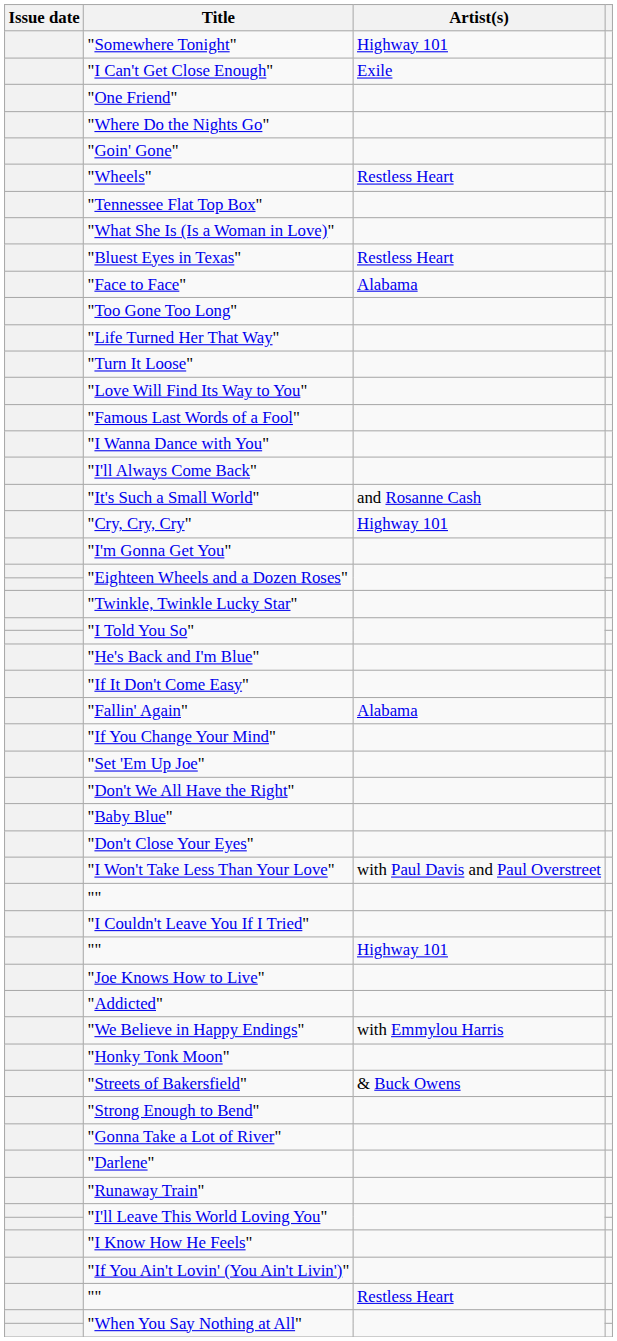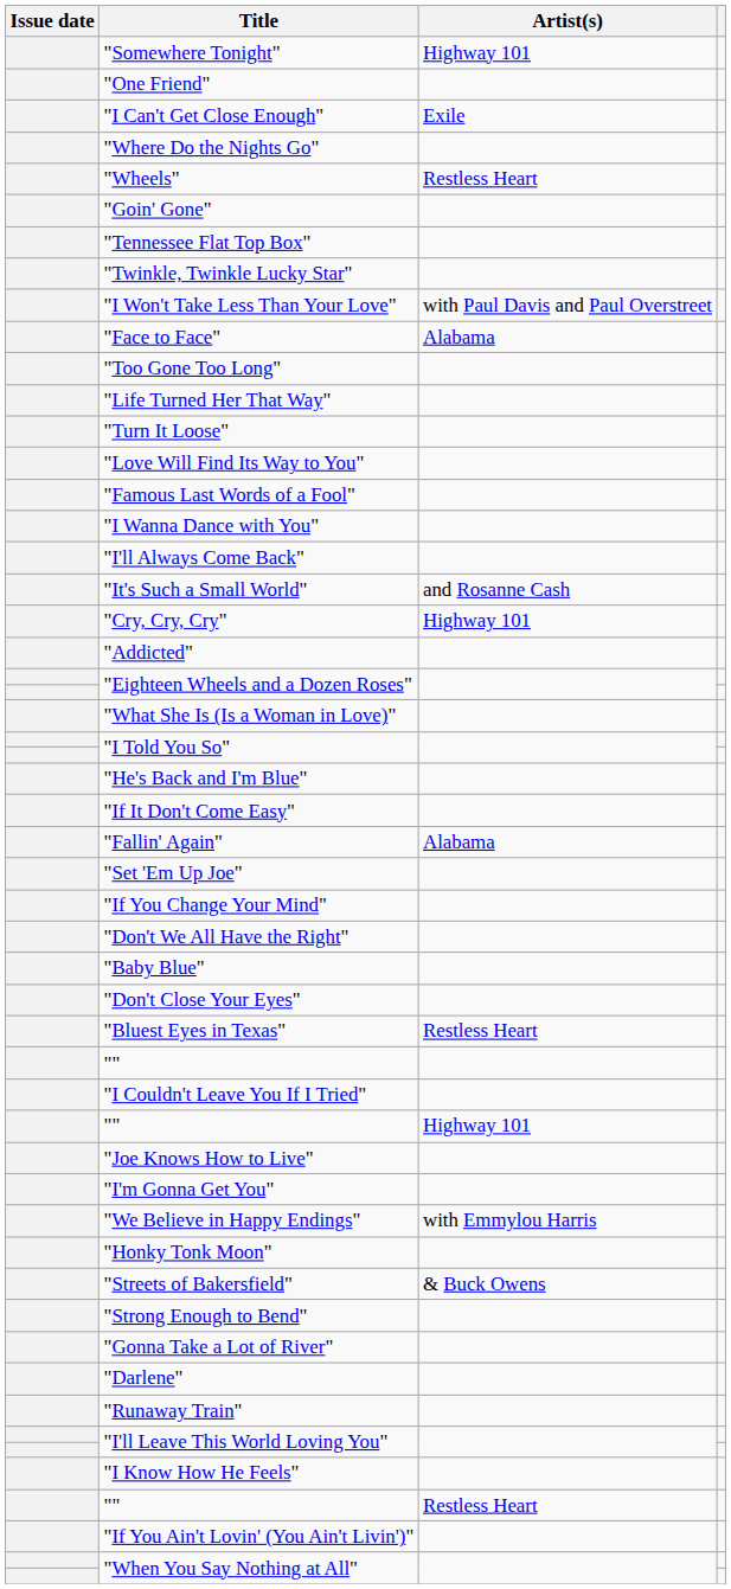rows swapped: "I Can't Get Close Enough" <-> "One Friend"
rows swapped: "Goin' Gone" <-> "Wheels"
rows swapped: "Twinkle, Twinkle Lucky Star" <-> "What She Is (Is a Woman in Love)"
rows swapped: "I Won't Take Less Than Your Love" <-> "Bluest Eyes in Texas"
rows swapped: "I'm Gonna Get You" <-> "Addicted"
rows swapped: "If You Change Your Mind" <-> "Set 'Em Up Joe"
rows swapped: "If You Ain't Lovin' (You Ain't Livin')" <-> "" / Restless Heart
